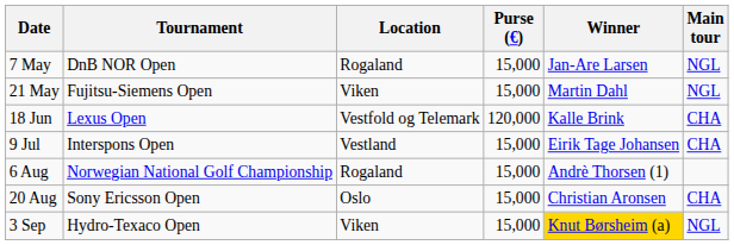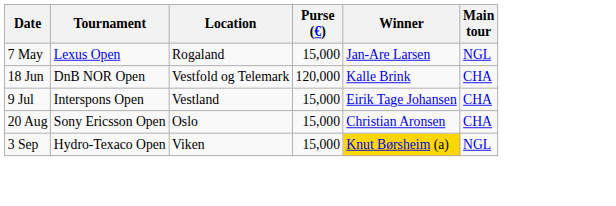7 May | Tournament: DnB NOR Open -> Lexus Open
- row: 21 May | Fujitsu-Siemens Open | Viken | 15,000 | Martin Dahl | NGL
18 Jun | Tournament: Lexus Open -> DnB NOR Open
- row: 6 Aug | Norwegian National Golf Championship | Rogaland | 15,000 | Andrè Thorsen (1)
